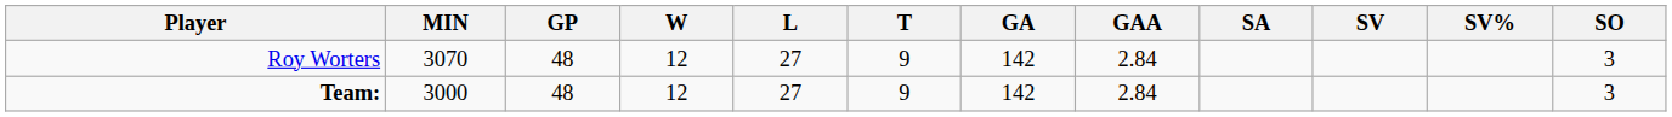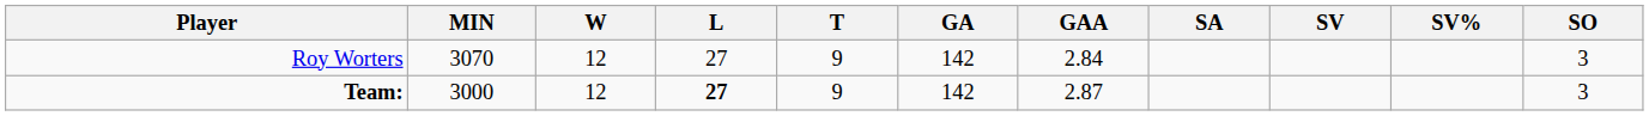- column: GP | 48 | 48
Team: | L: normal -> bold
Team: | GAA: 2.84 -> 2.87
